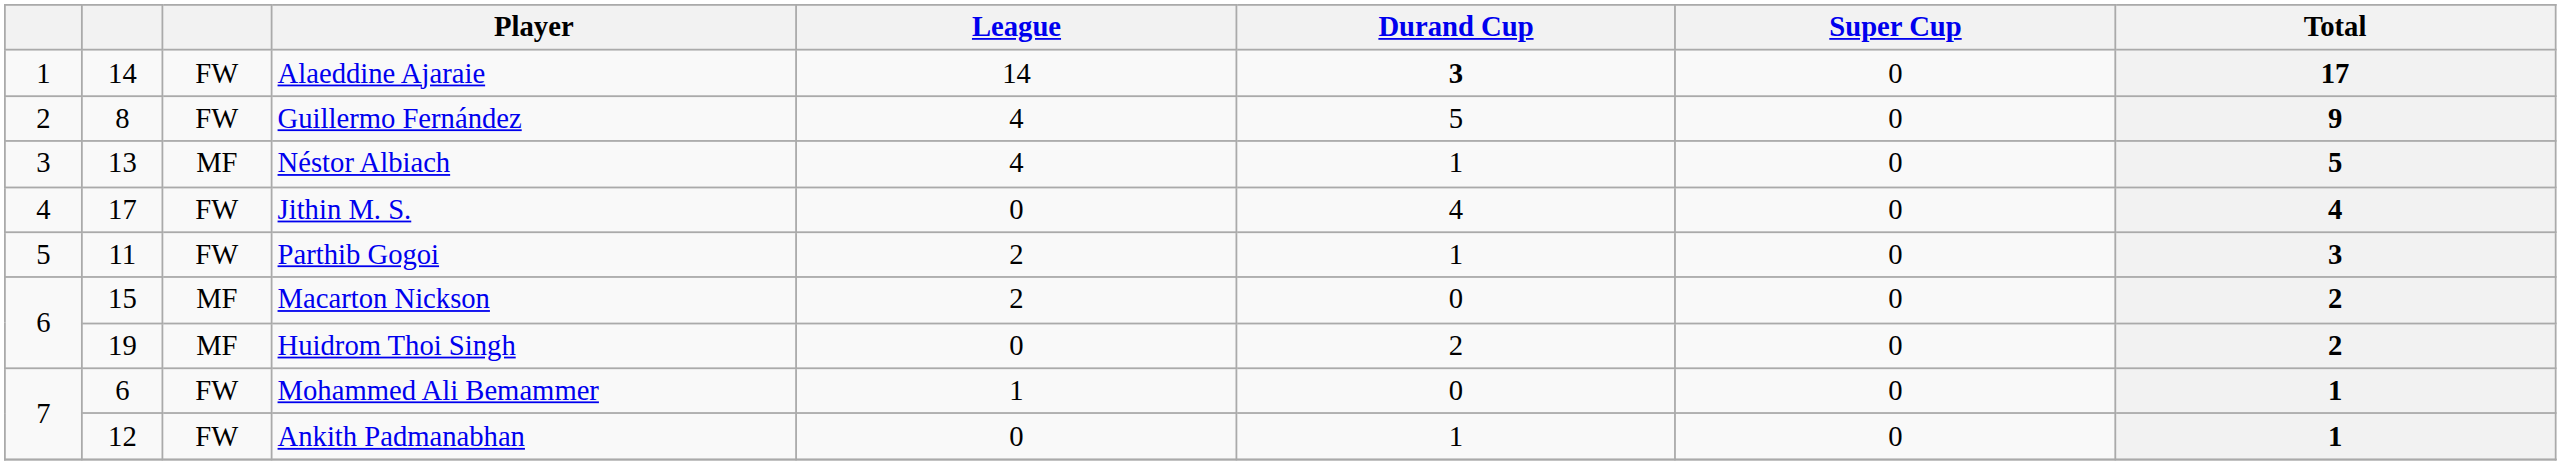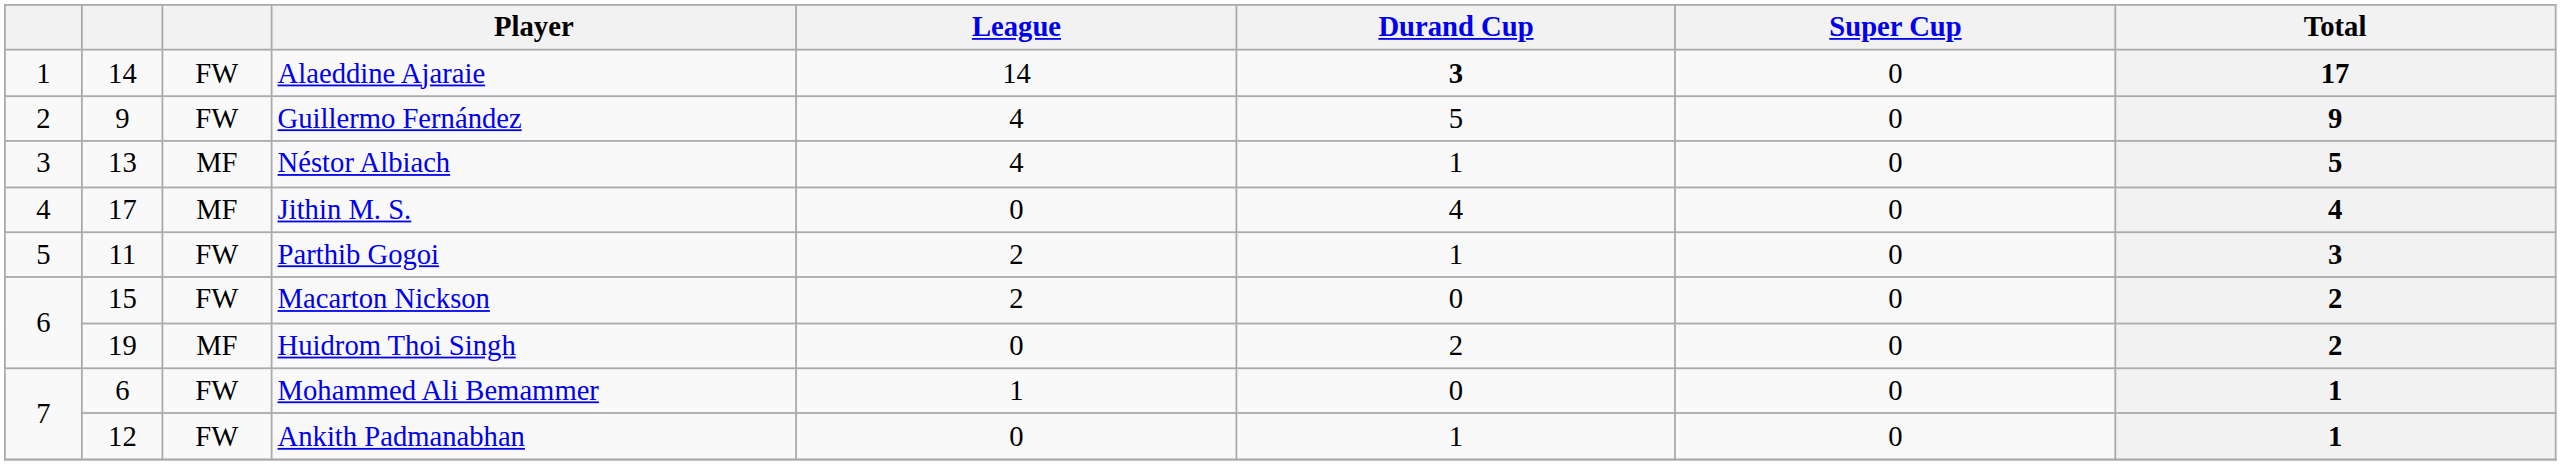Guillermo Fernández | column 2: 8 -> 9
Jithin M. S. | column 3: FW -> MF
Macarton Nickson | column 3: MF -> FW
